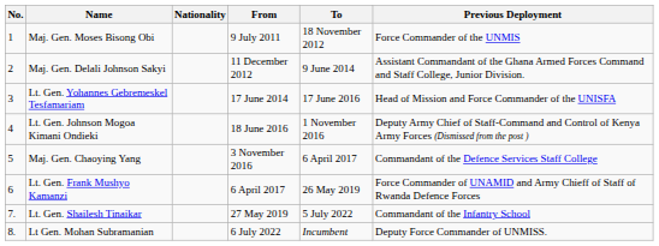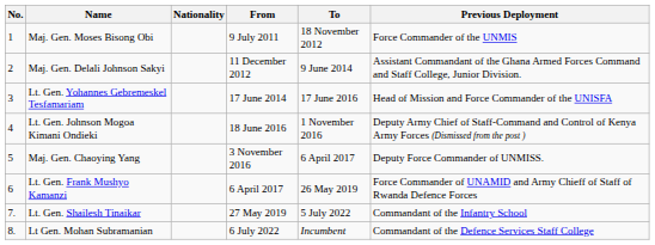Maj. Gen. Chaoying Yang | Previous Deployment: Commandant of the Defence Services Staff College -> Deputy Force Commander of UNMISS.
Lt Gen. Mohan Subramanian | Previous Deployment: Deputy Force Commander of UNMISS. -> Commandant of the Defence Services Staff College
